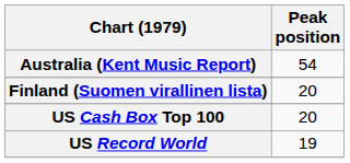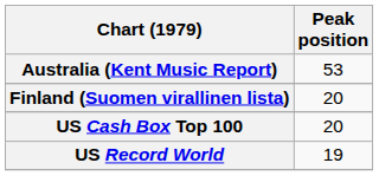Australia (Kent Music Report) | Peak position: 54 -> 53
